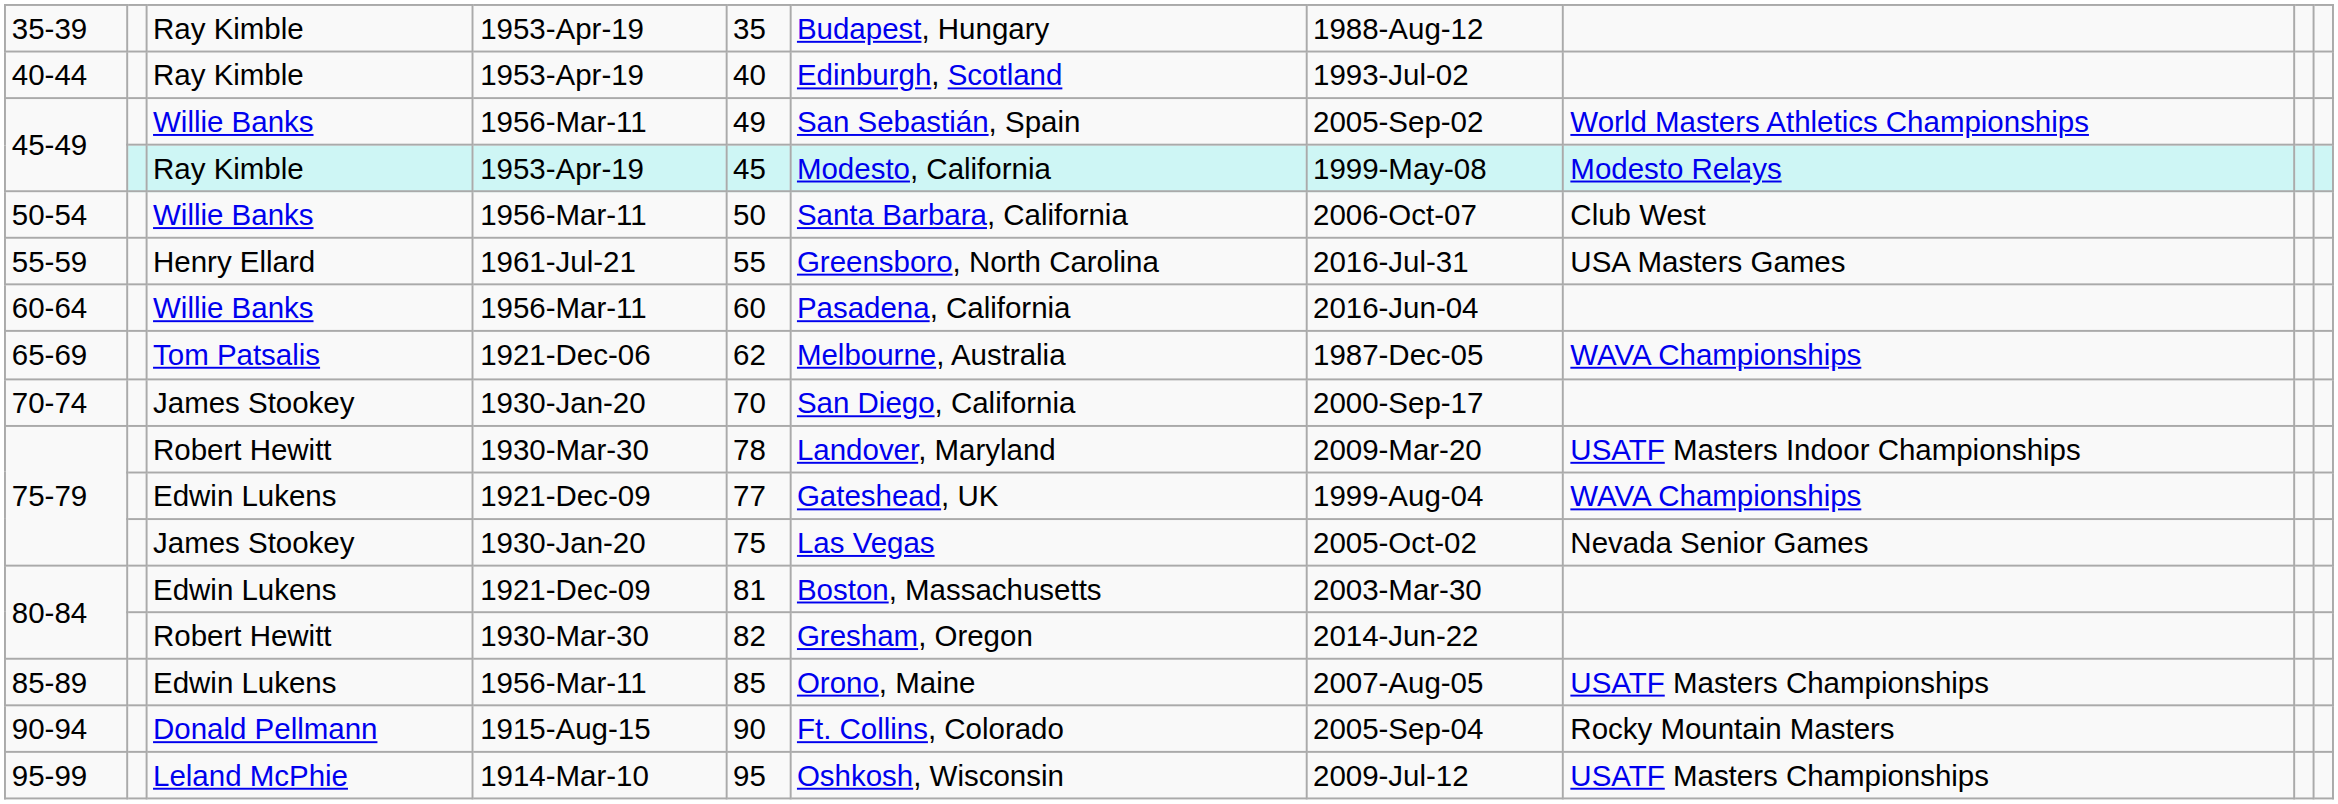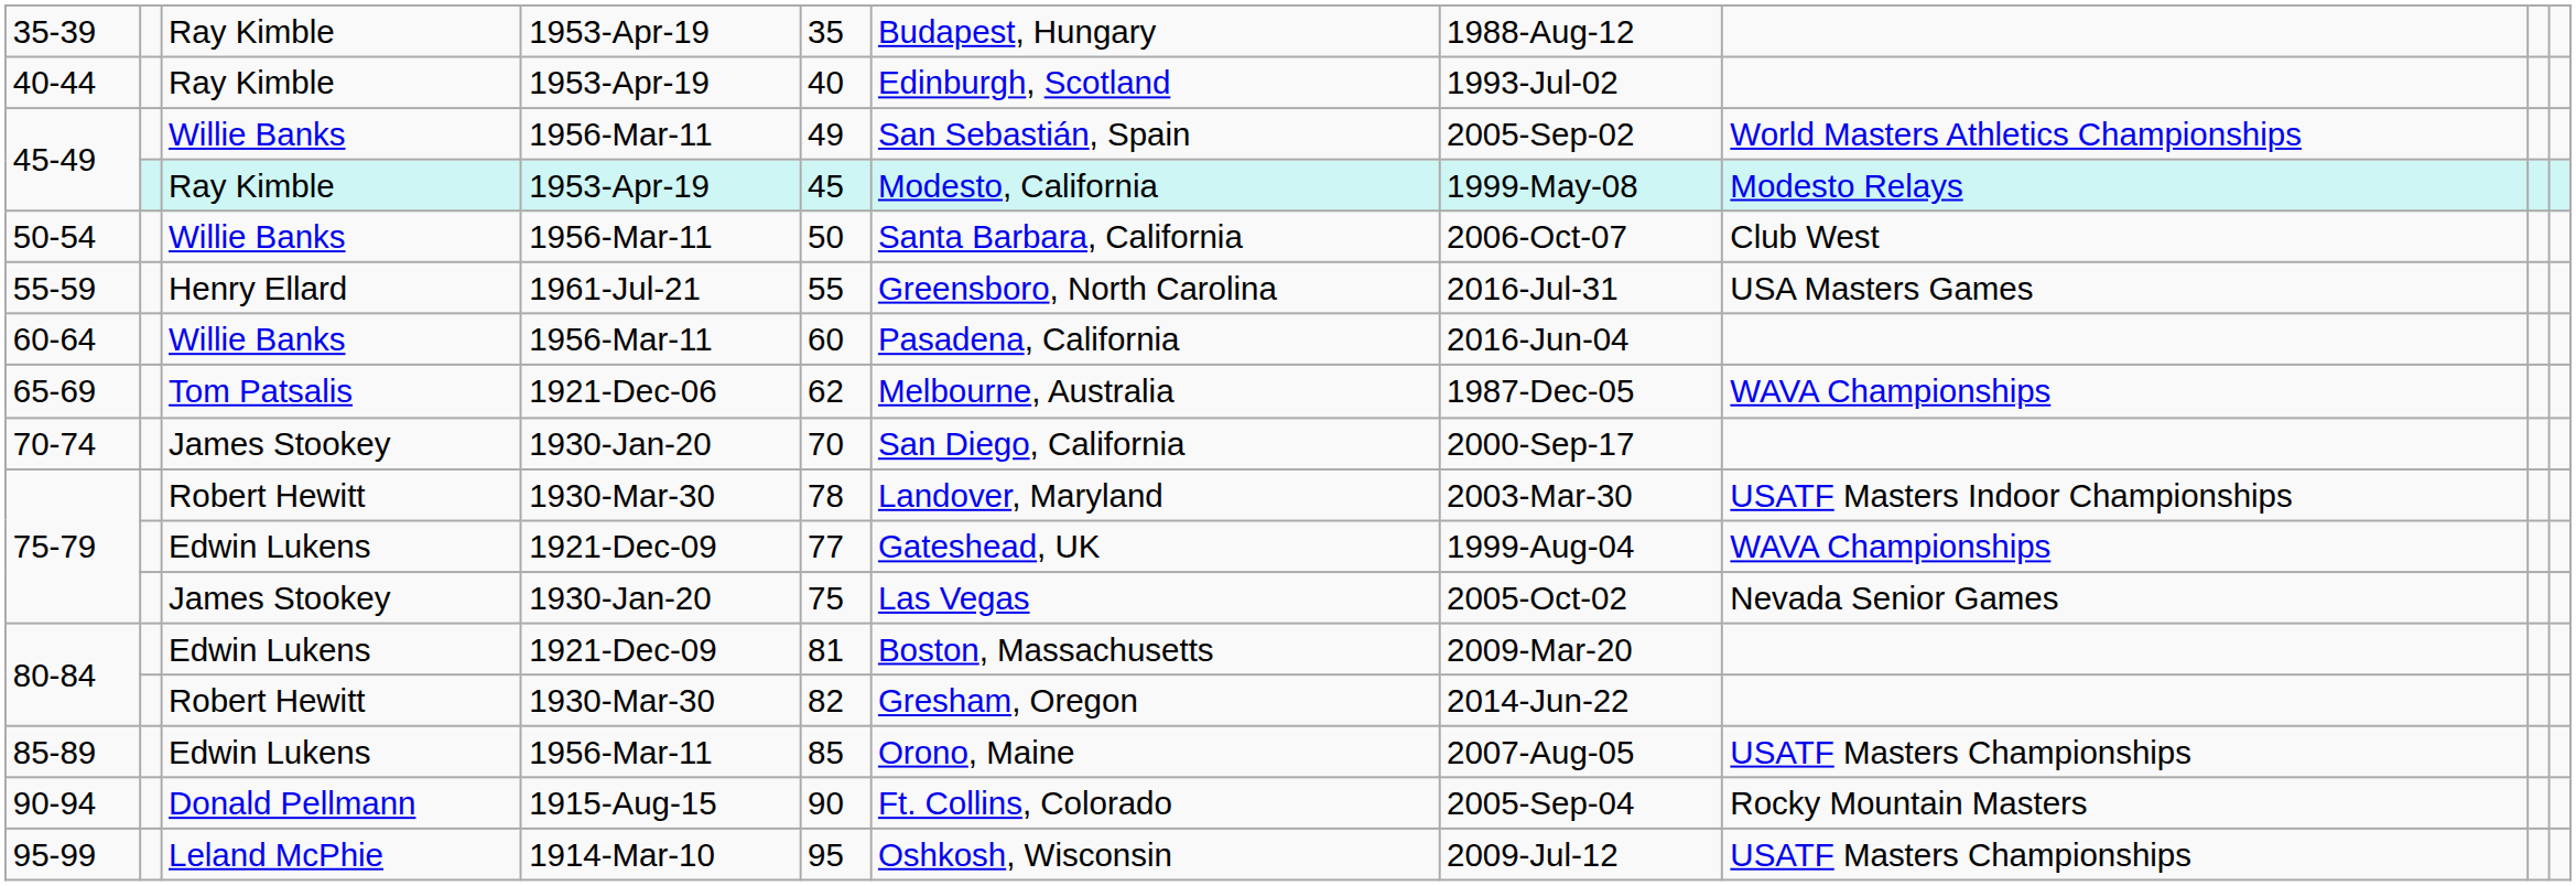75-79 / Robert Hewitt | column 7: 2009-Mar-20 -> 2003-Mar-30
80-84 / Edwin Lukens | column 7: 2003-Mar-30 -> 2009-Mar-20
